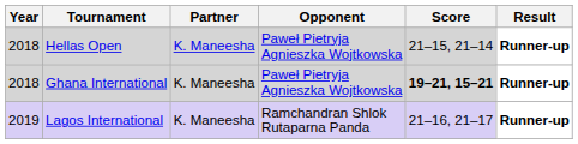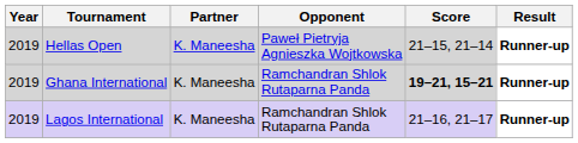Hellas Open | Year: 2018 -> 2019
Ghana International | Year: 2018 -> 2019
Ghana International | Opponent: Paweł Pietryja Agnieszka Wojtkowska -> Ramchandran Shlok Rutaparna Panda
